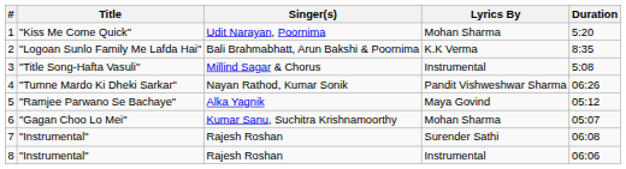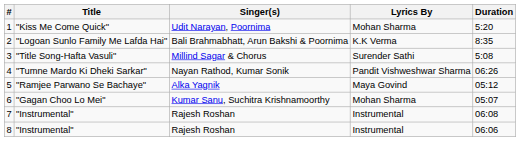3 | Lyrics By: Instrumental -> Surender Sathi
7 | Lyrics By: Surender Sathi -> Instrumental
